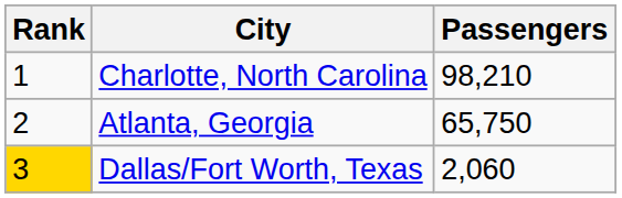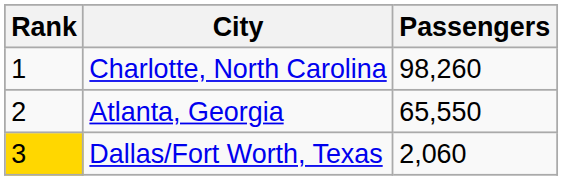Charlotte, North Carolina | Passengers: 98,210 -> 98,260
Atlanta, Georgia | Passengers: 65,750 -> 65,550
